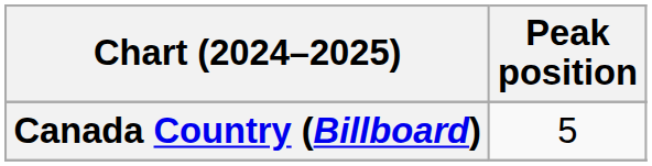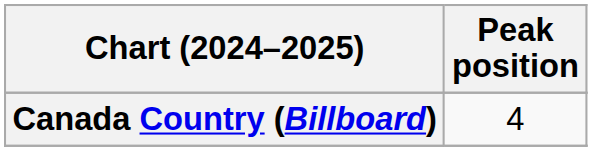Canada Country (Billboard) | Peak position: 5 -> 4
